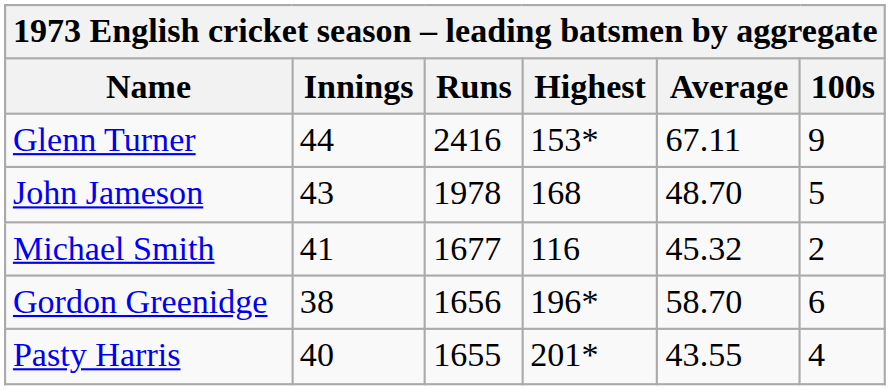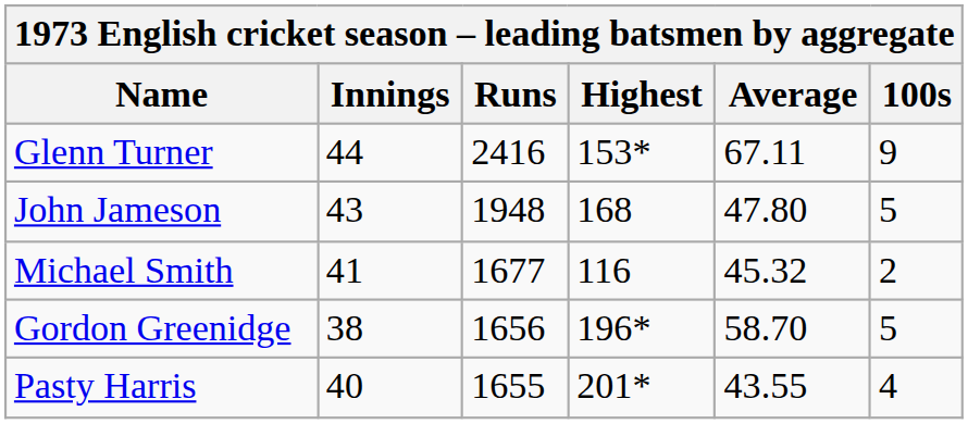John Jameson | Runs: 1978 -> 1948
John Jameson | Average: 48.70 -> 47.80
Gordon Greenidge | 100s: 6 -> 5
